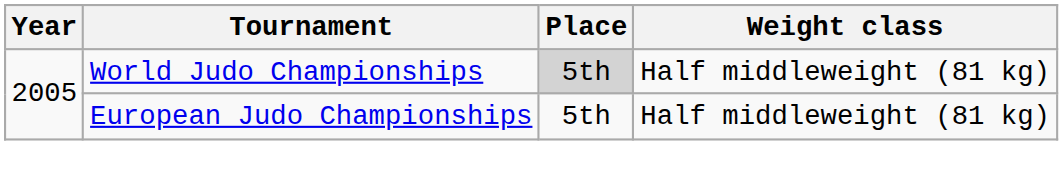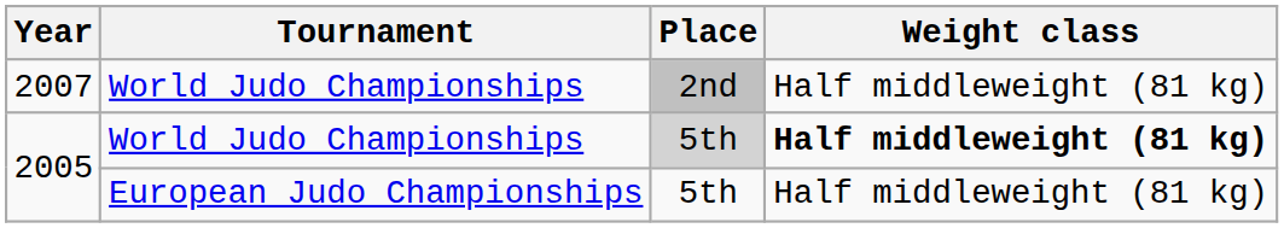+ row: 2007 | World Judo Championships | 2nd | Half middleweight (81 kg)
2005 / World Judo Championships | Weight class: normal -> bold
